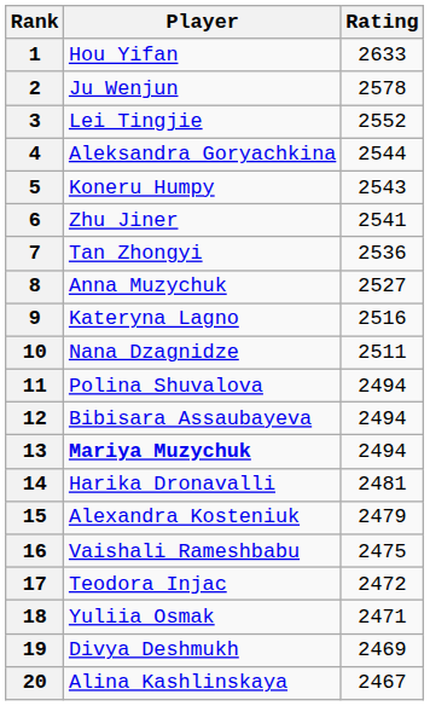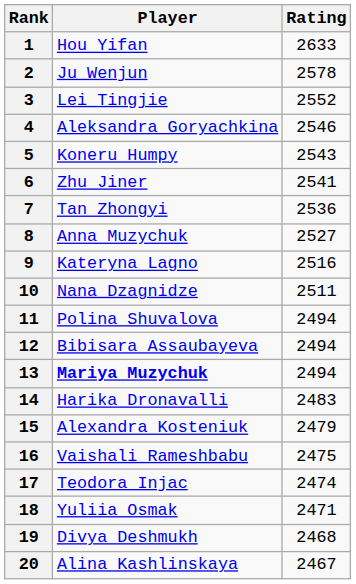4 | Rating: 2544 -> 2546
14 | Rating: 2481 -> 2483
17 | Rating: 2472 -> 2474
19 | Rating: 2469 -> 2468
